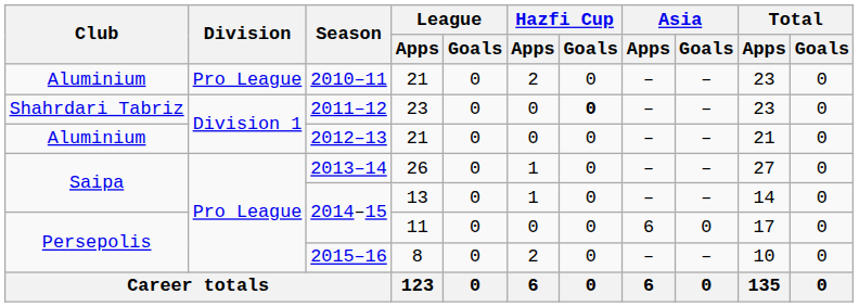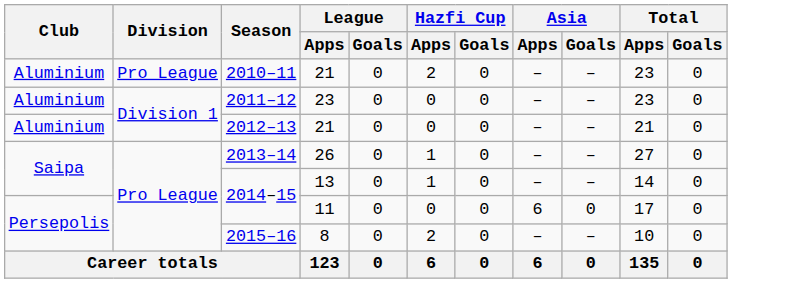2011–12 | Club: Shahrdari Tabriz -> Aluminium
2011–12 | Hazfi Cup / Goals: bold -> normal
